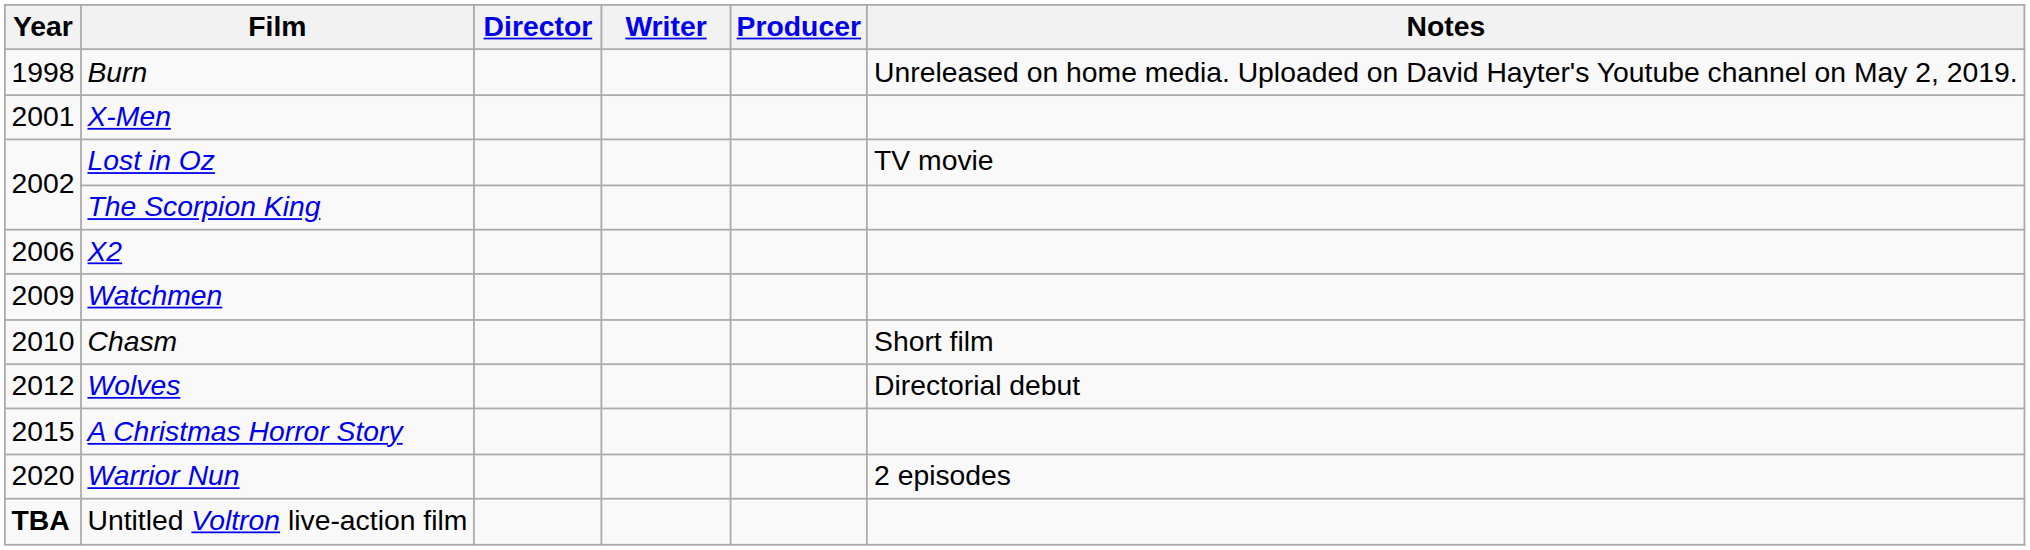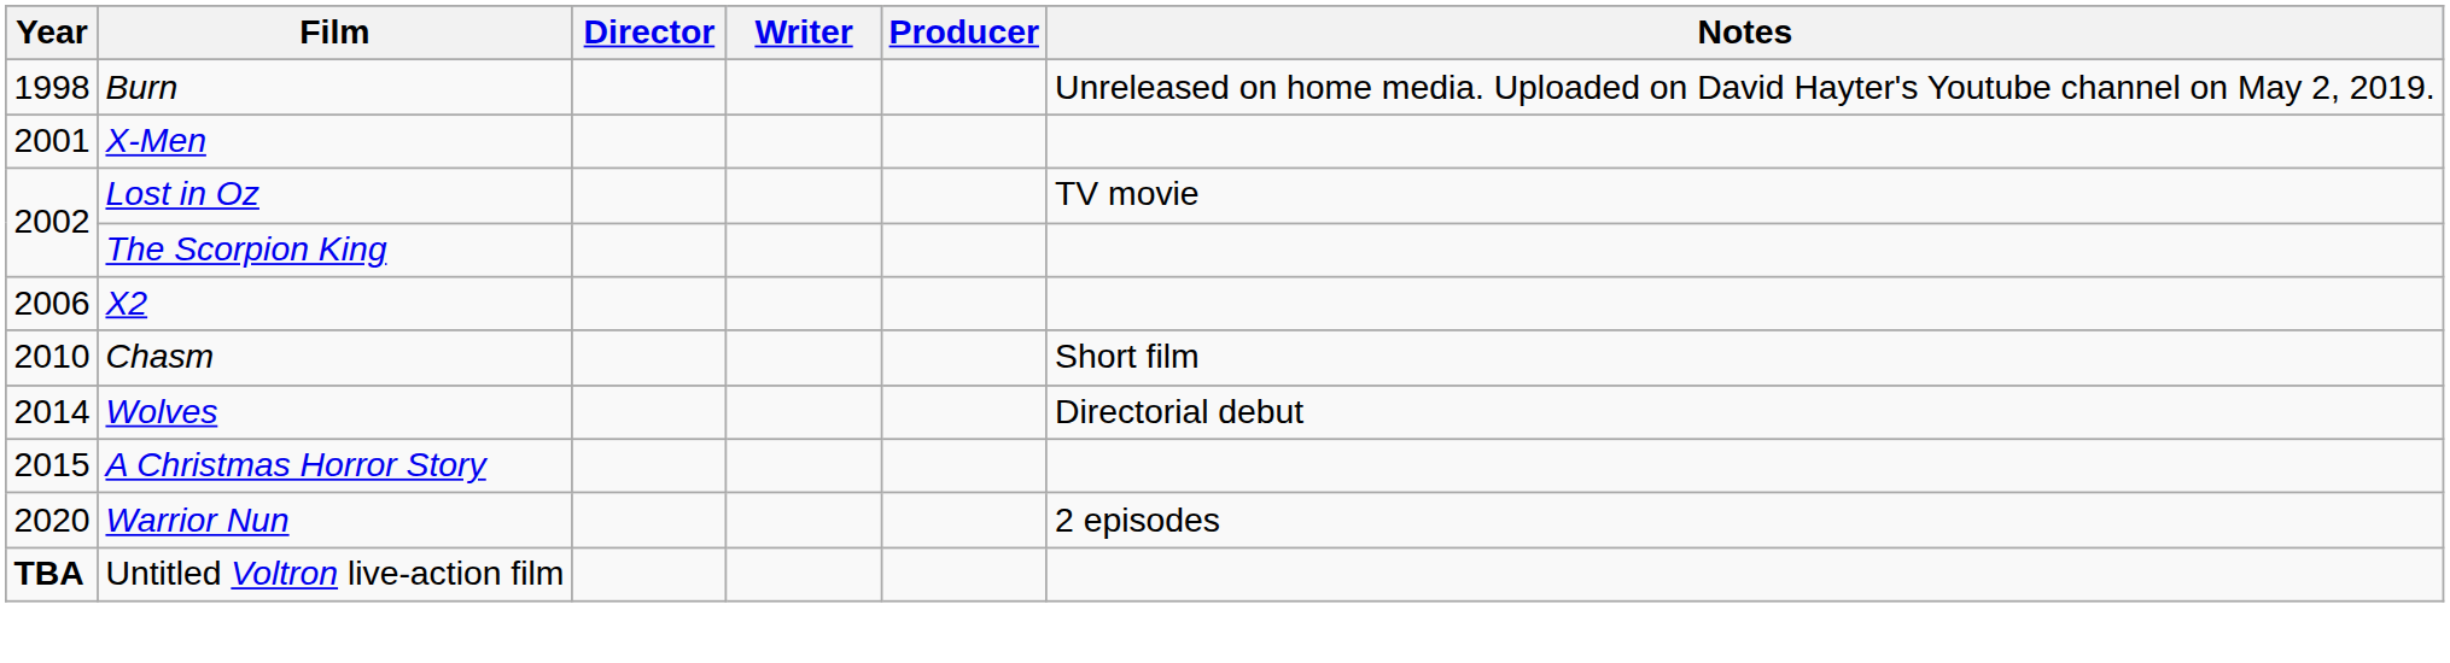- row: 2009 | Watchmen
Wolves | Year: 2012 -> 2014
